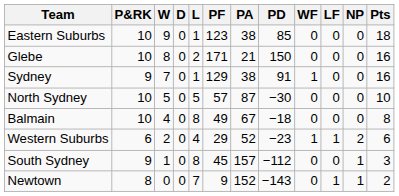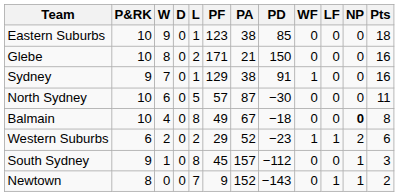North Sydney | W: 5 -> 6
North Sydney | Pts: 10 -> 11
Balmain | NP: normal -> bold
Western Suburbs | L: 4 -> 2
